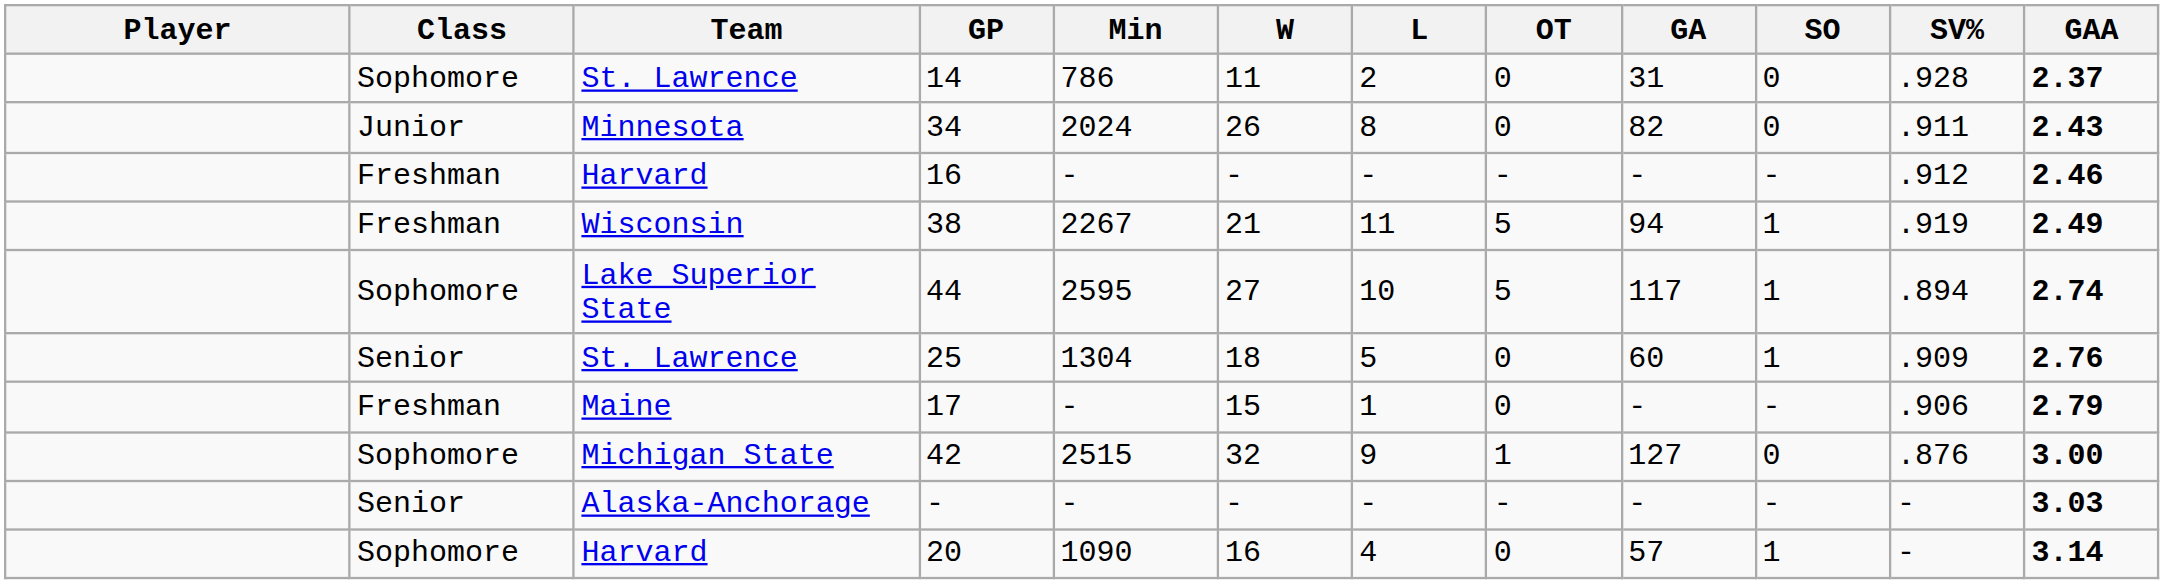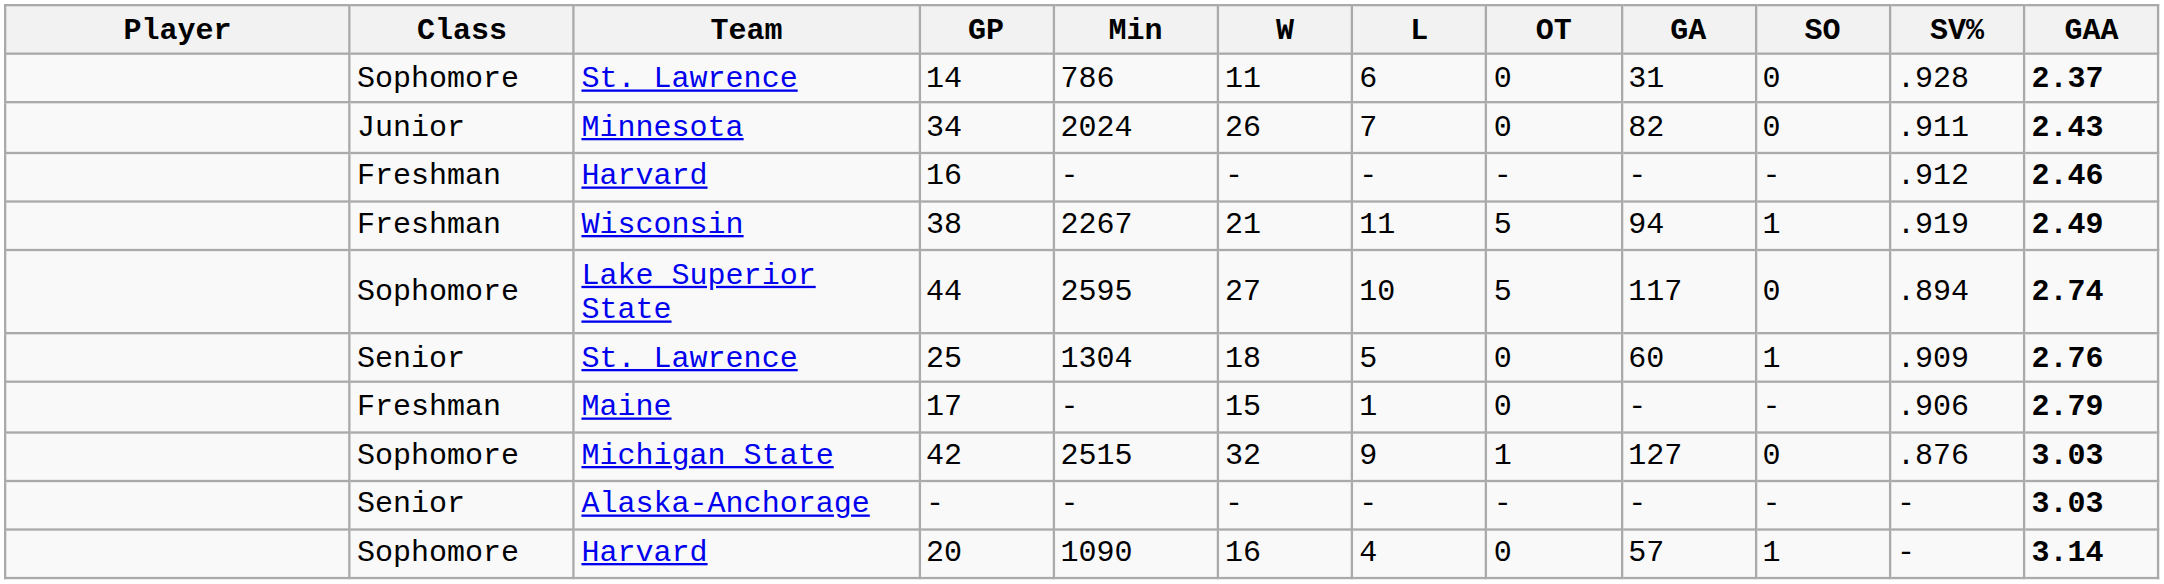14 | L: 2 -> 6
34 | L: 8 -> 7
44 | SO: 1 -> 0
42 | GAA: 3.00 -> 3.03
